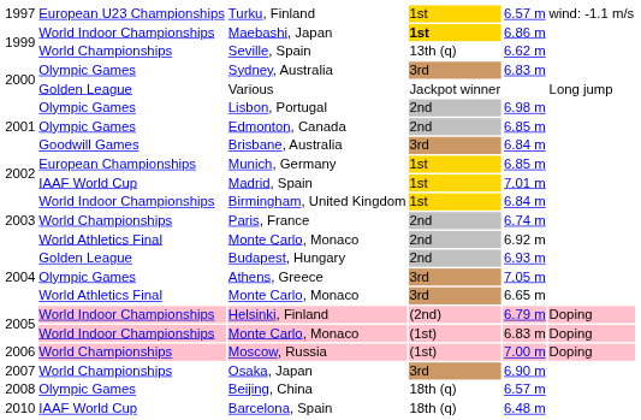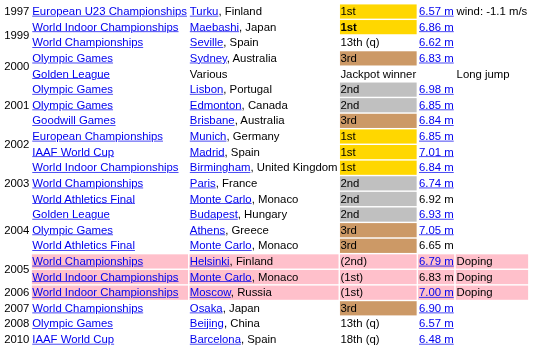Helsinki, Finland | column 2: World Indoor Championships -> World Championships
Moscow, Russia | column 2: World Championships -> World Indoor Championships
Beijing, China | column 4: 18th (q) -> 13th (q)
